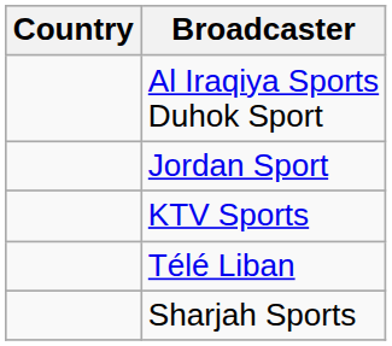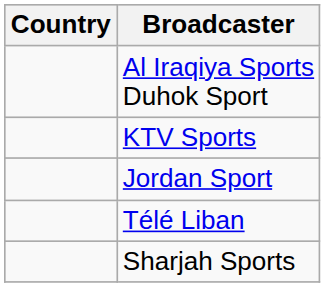rows swapped: Jordan Sport <-> KTV Sports
